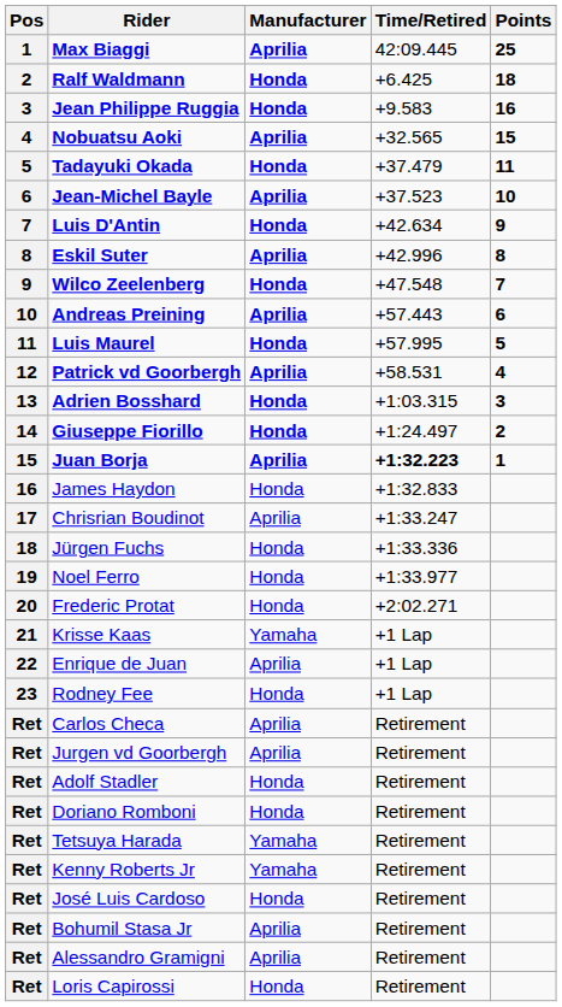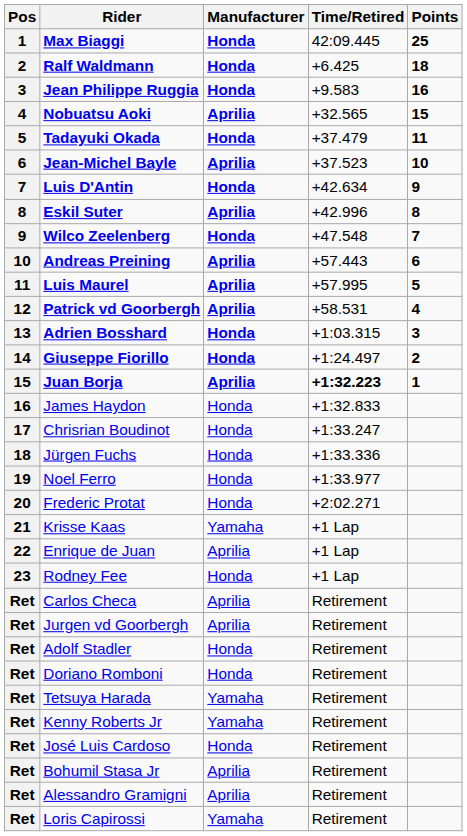Max Biaggi | Manufacturer: Aprilia -> Honda
Luis Maurel | Manufacturer: Honda -> Aprilia
Chrisrian Boudinot | Manufacturer: Aprilia -> Honda
Loris Capirossi | Manufacturer: Honda -> Yamaha
